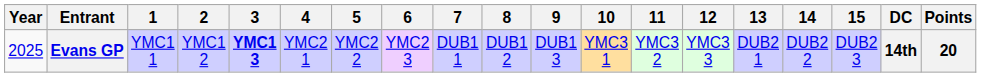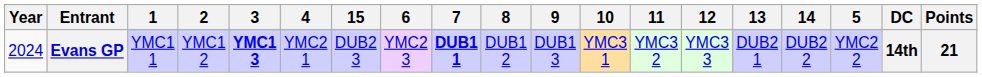columns swapped: 5 <-> 15
Evans GP | Year: 2025 -> 2024
Evans GP | 7: normal -> bold
Evans GP | Points: 20 -> 21
